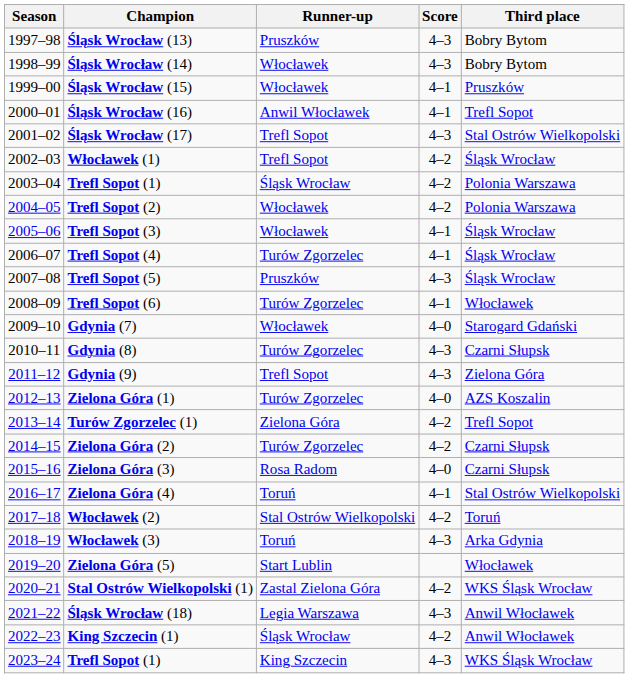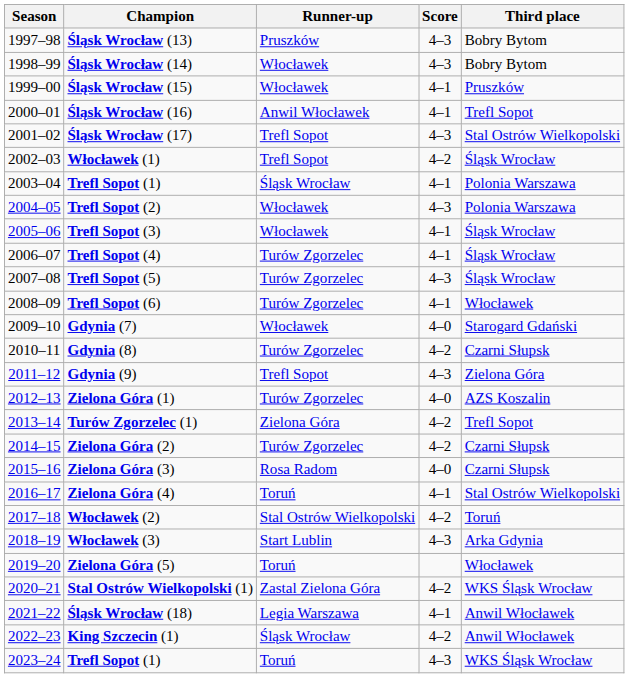2003–04 / Trefl Sopot (1) | Score: 4–2 -> 4–1
Trefl Sopot (2) | Score: 4–2 -> 4–3
Trefl Sopot (5) | Runner-up: Pruszków -> Turów Zgorzelec
Gdynia (8) | Score: 4–3 -> 4–2
Włocławek (3) | Runner-up: Toruń -> Start Lublin
Zielona Góra (5) | Runner-up: Start Lublin -> Toruń
Śląsk Wrocław (18) | Score: 4–3 -> 4–1
2023–24 / Trefl Sopot (1) | Runner-up: King Szczecin -> Toruń
